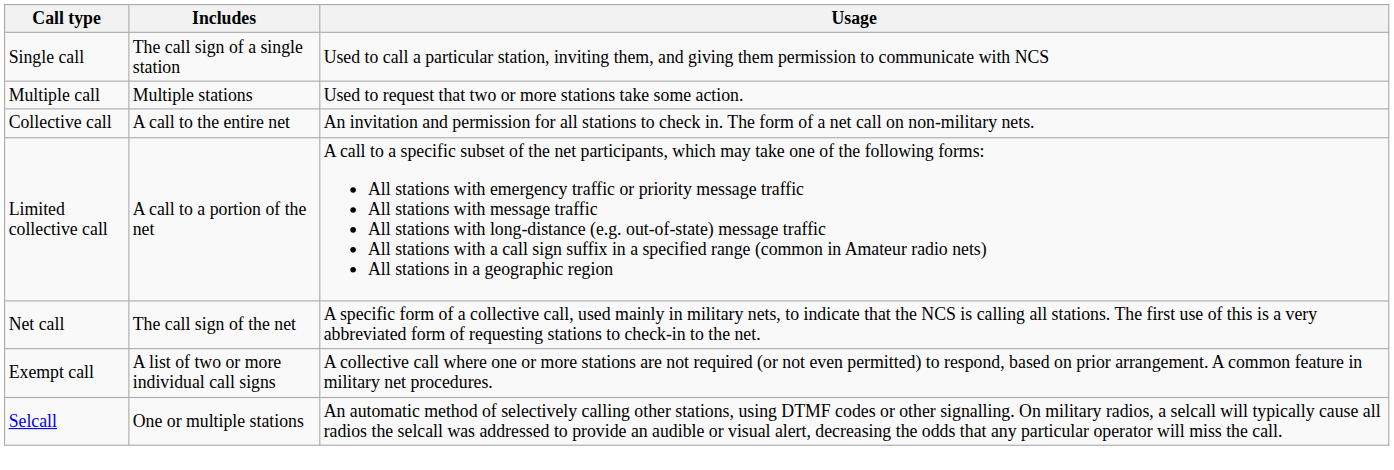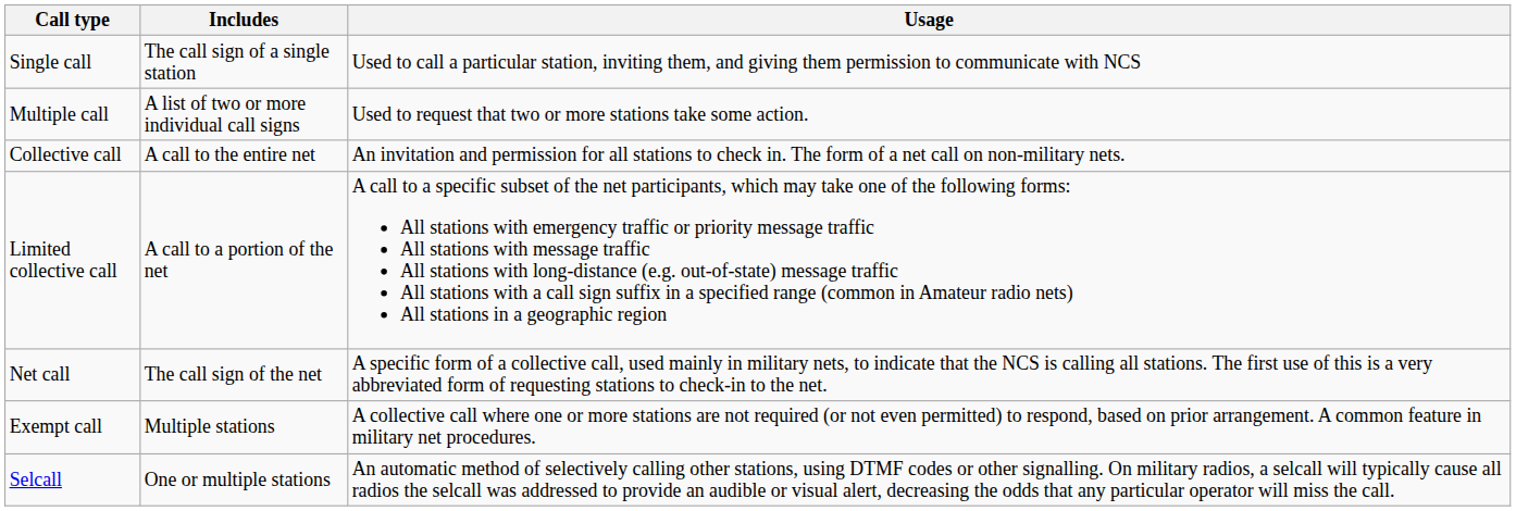Multiple call | Includes: Multiple stations -> A list of two or more individual call signs
Exempt call | Includes: A list of two or more individual call signs -> Multiple stations
